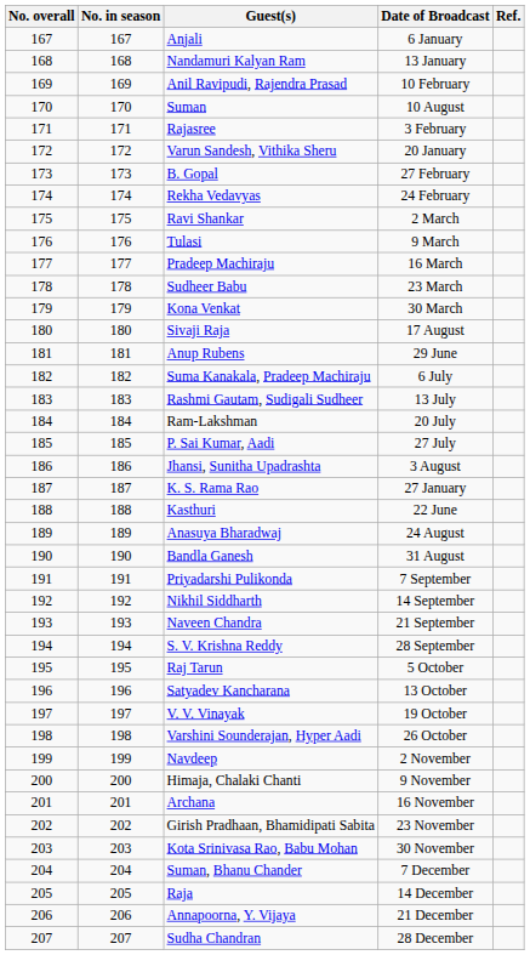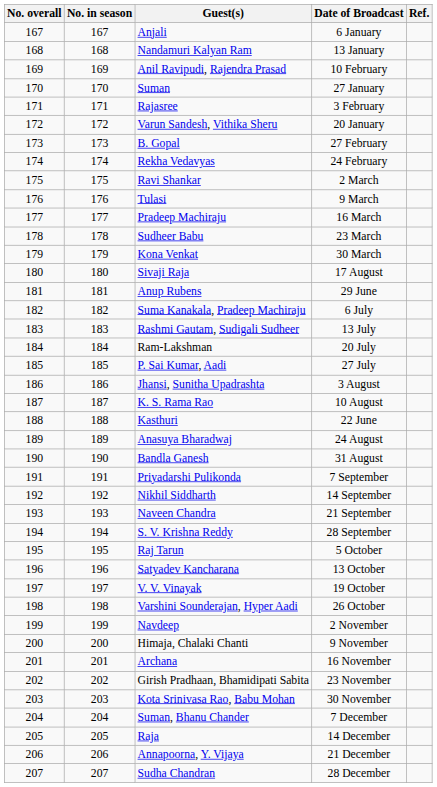Suman | Date of Broadcast: 10 August -> 27 January
K. S. Rama Rao | Date of Broadcast: 27 January -> 10 August
